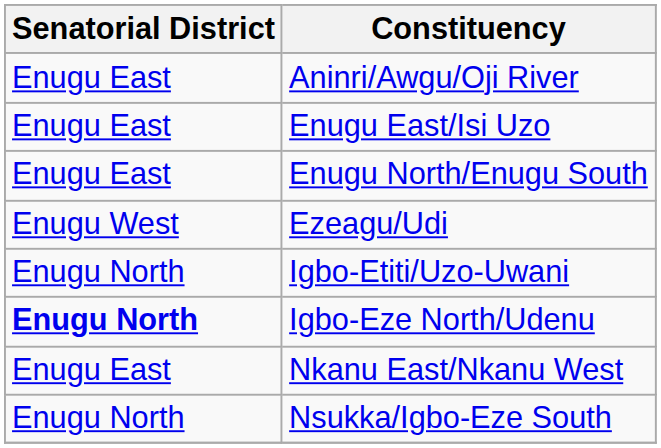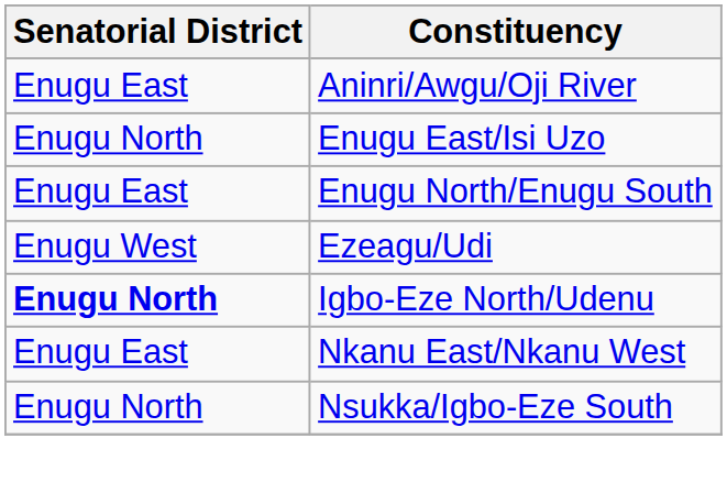Enugu East/Isi Uzo | Senatorial District: Enugu East -> Enugu North
- row: Enugu North | Igbo-Etiti/Uzo-Uwani
